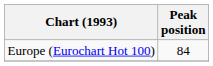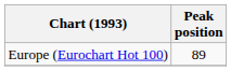Europe (Eurochart Hot 100) | Peak position: 84 -> 89
